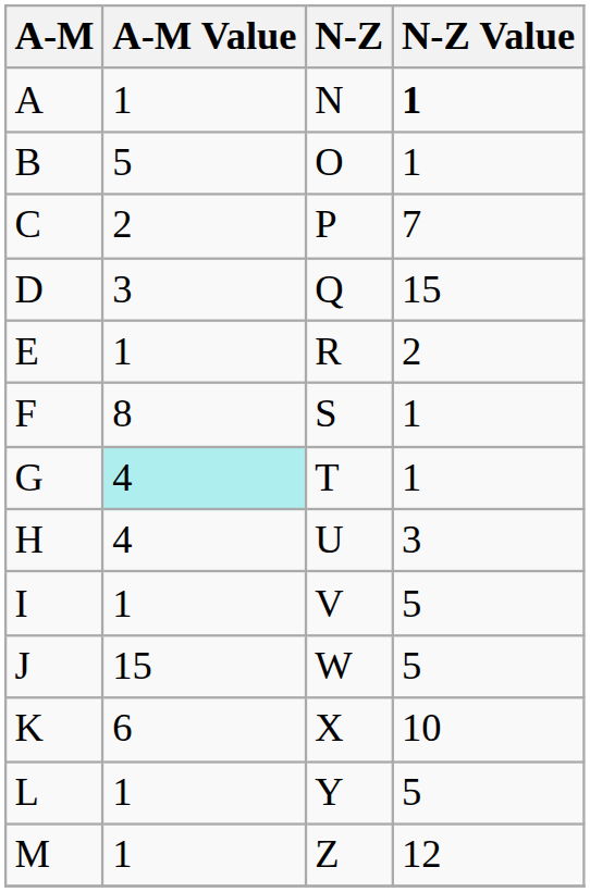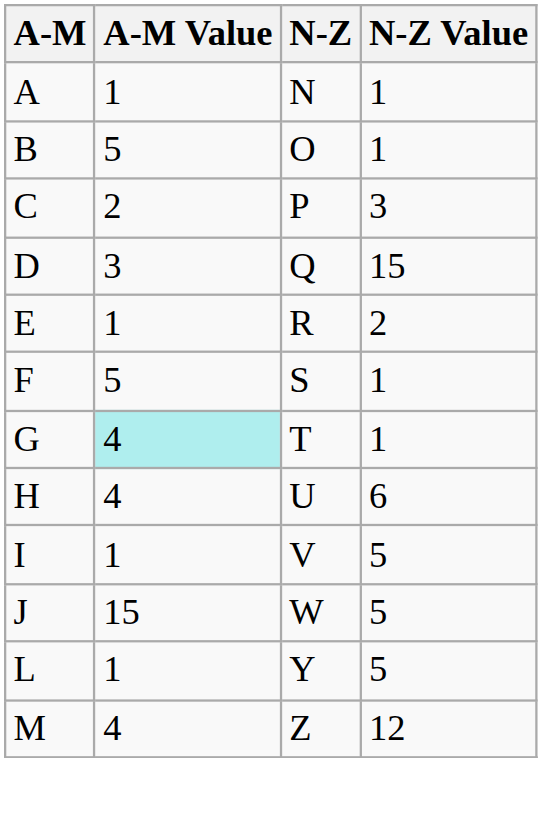A | N-Z Value: bold -> normal
C | N-Z Value: 7 -> 3
F | A-M Value: 8 -> 5
H | N-Z Value: 3 -> 6
- row: K | 6 | X | 10
M | A-M Value: 1 -> 4
